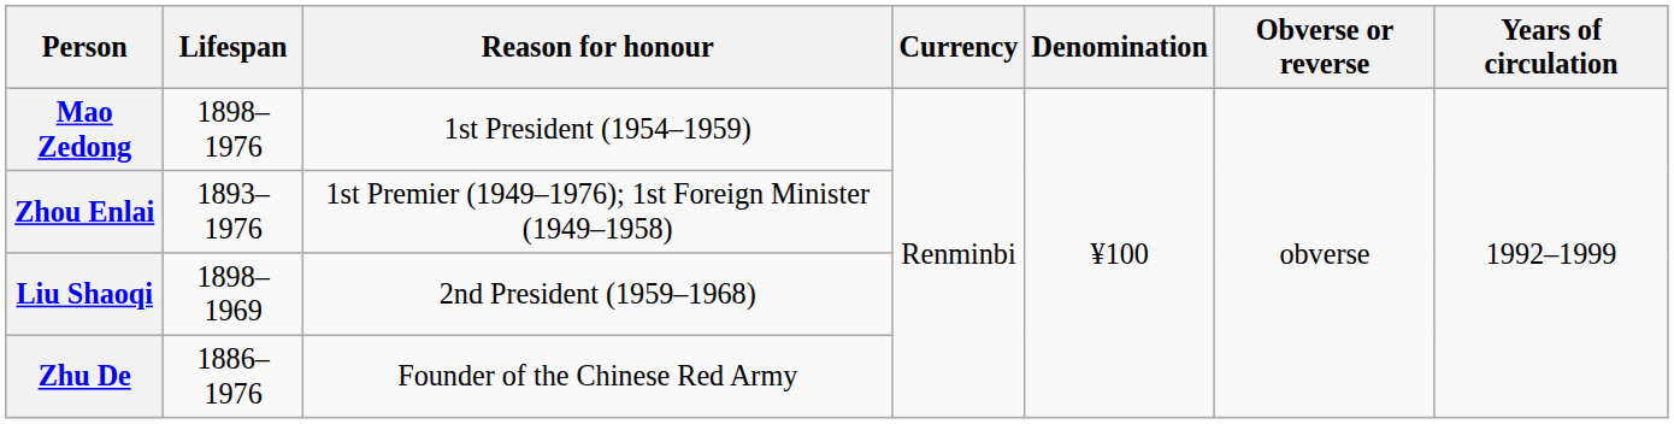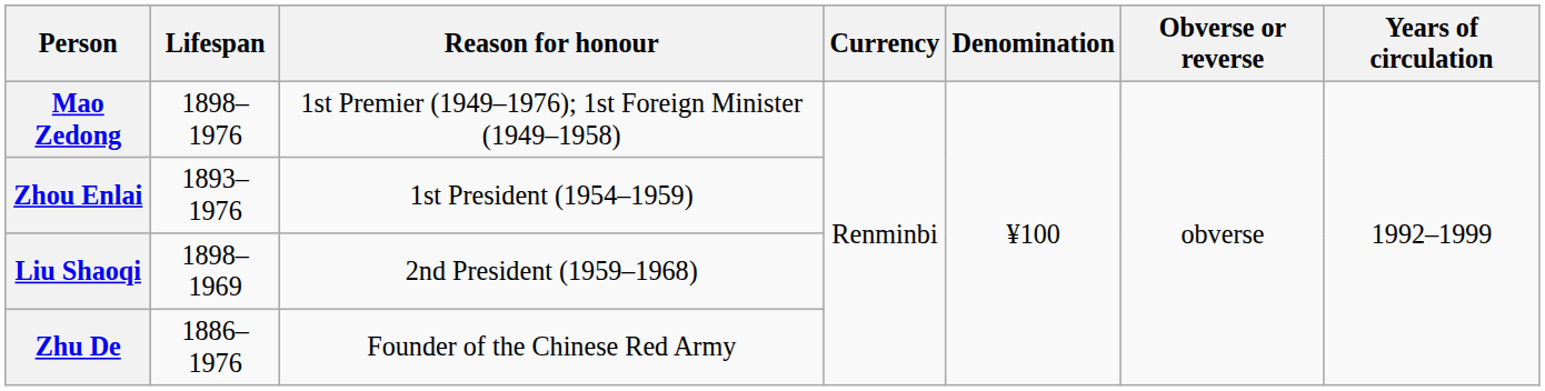Mao Zedong | Reason for honour: 1st President (1954–1959) -> 1st Premier (1949–1976); 1st Foreign Minister (1949–1958)
Zhou Enlai | Reason for honour: 1st Premier (1949–1976); 1st Foreign Minister (1949–1958) -> 1st President (1954–1959)
